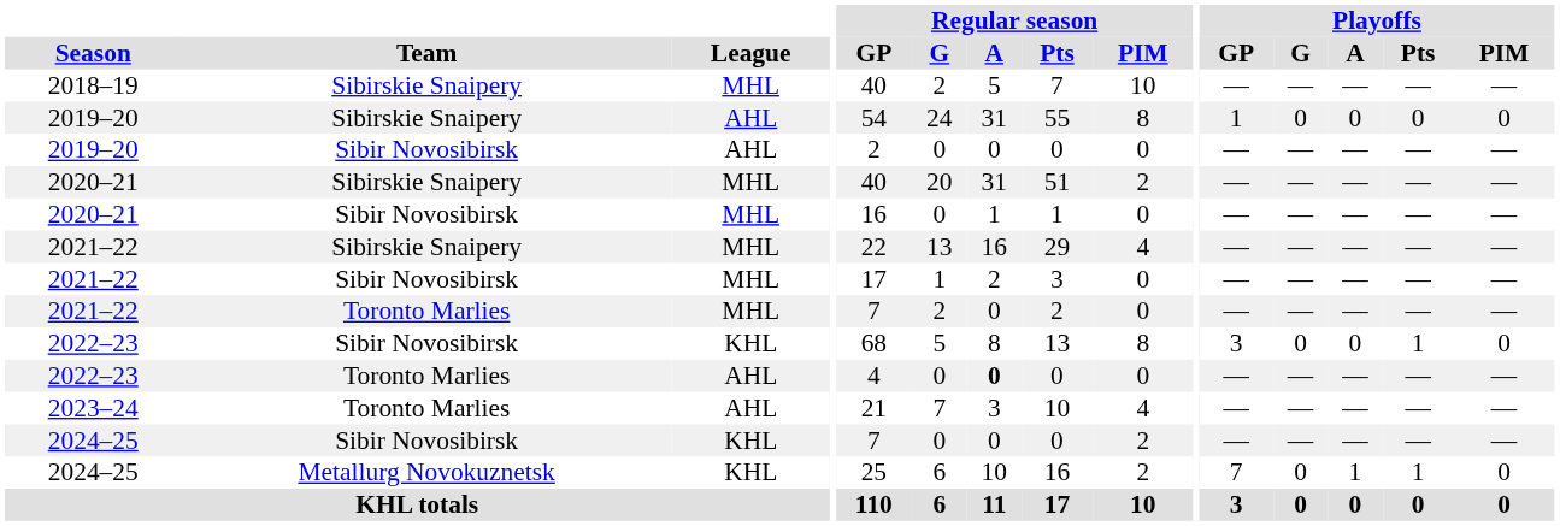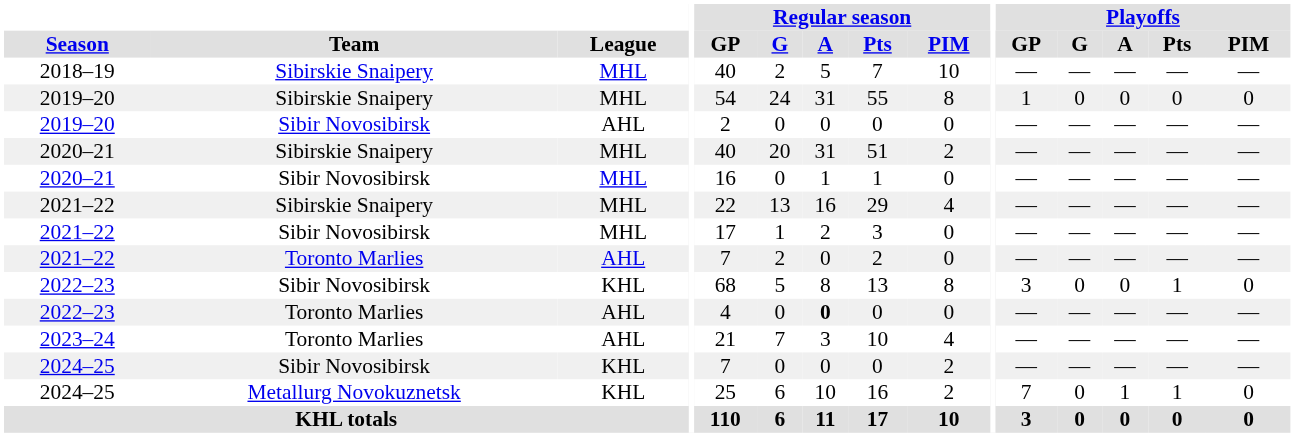2019–20 / Sibirskie Snaipery | League: AHL -> MHL
2021–22 / Toronto Marlies | League: MHL -> AHL
